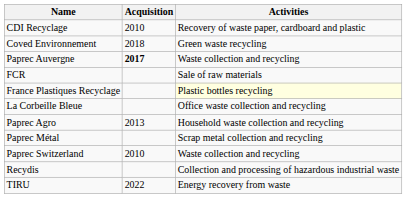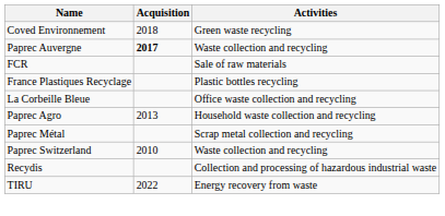- row: CDI Recyclage | 2010 | Recovery of waste paper, cardboard and plastic
France Plastiques Recyclage | Activities: lightyellow background -> no background
